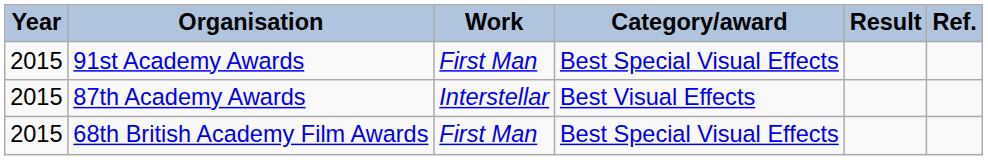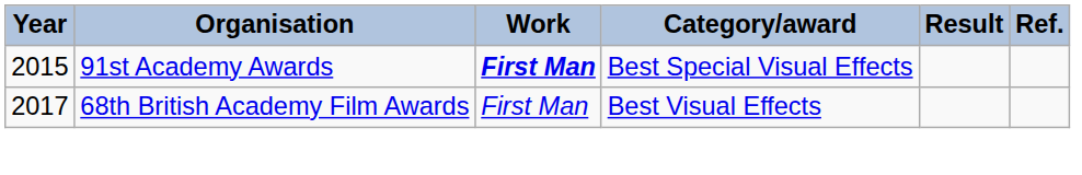91st Academy Awards | Work: normal -> bold
- row: 2015 | 87th Academy Awards | Interstellar | Best Visual Effects
68th British Academy Film Awards | Year: 2015 -> 2017
68th British Academy Film Awards | Category/award: Best Special Visual Effects -> Best Visual Effects
